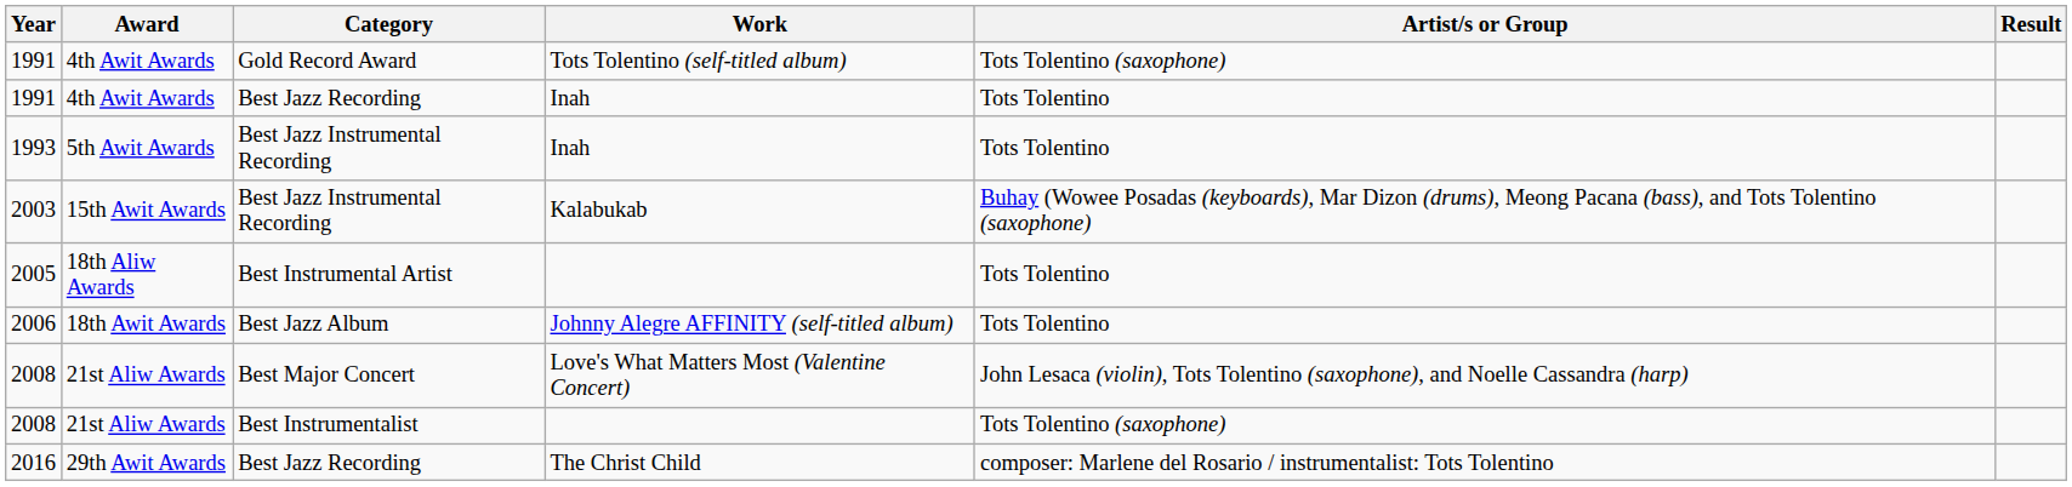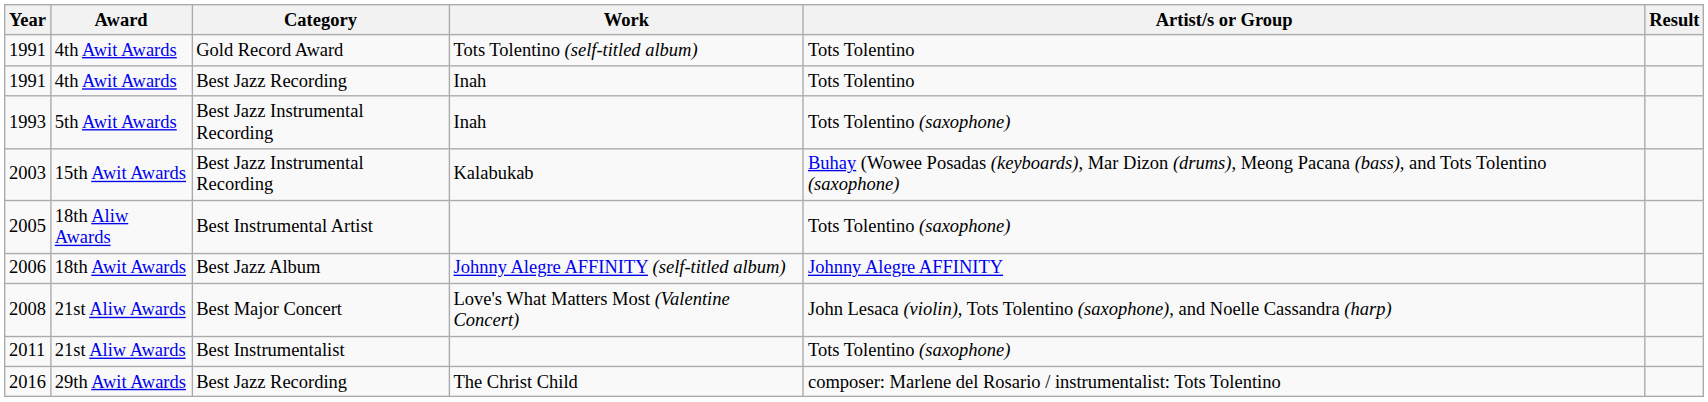4th Awit Awards / Gold Record Award | Artist/s or Group: Tots Tolentino (saxophone) -> Tots Tolentino
5th Awit Awards | Artist/s or Group: Tots Tolentino -> Tots Tolentino (saxophone)
18th Aliw Awards | Artist/s or Group: Tots Tolentino -> Tots Tolentino (saxophone)
18th Awit Awards | Artist/s or Group: Tots Tolentino -> Johnny Alegre AFFINITY
21st Aliw Awards / Best Instrumentalist | Year: 2008 -> 2011
